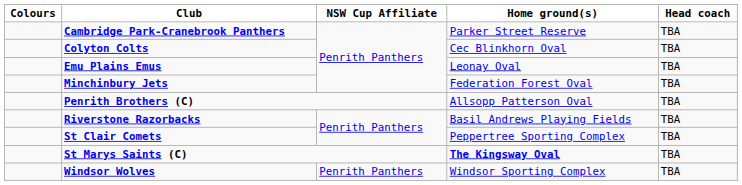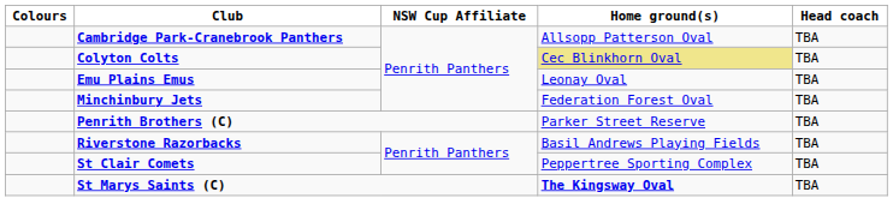Cambridge Park-Cranebrook Panthers | Home ground(s): Parker Street Reserve -> Allsopp Patterson Oval
Colyton Colts | Home ground(s): no background -> khaki background
Penrith Brothers (C) | Home ground(s): Allsopp Patterson Oval -> Parker Street Reserve
- row: Windsor Wolves | Penrith Panthers | Windsor Sporting Complex | TBA
